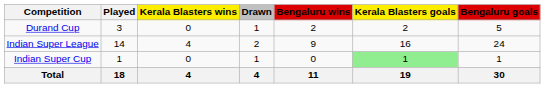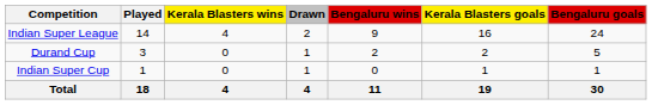rows swapped: Indian Super League <-> Durand Cup
Indian Super Cup | Kerala Blasters goals: lightgreen background -> no background
